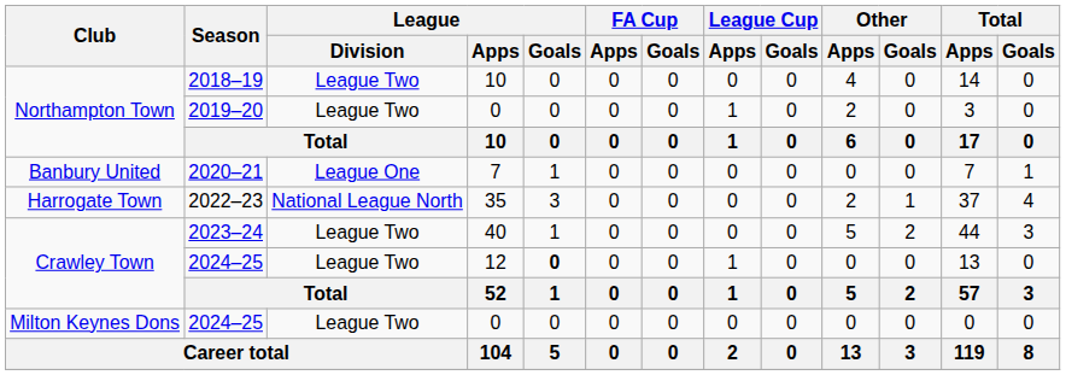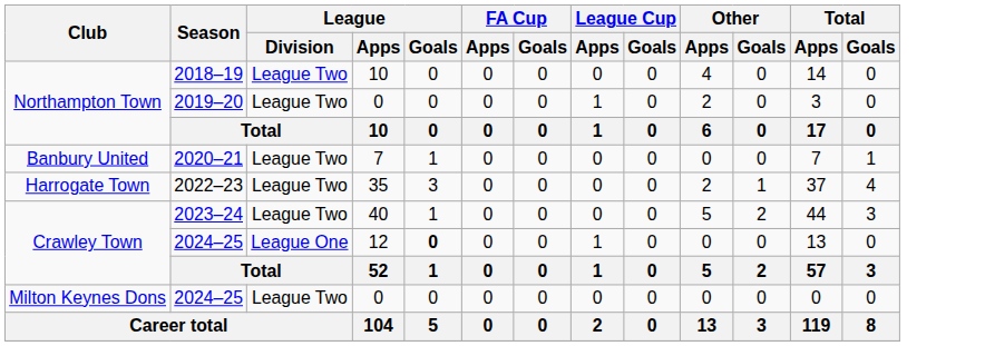2020–21 | League / Division: League One -> League Two
2022–23 | League / Division: National League North -> League Two
2024–25 / 12 | League / Division: League Two -> League One
